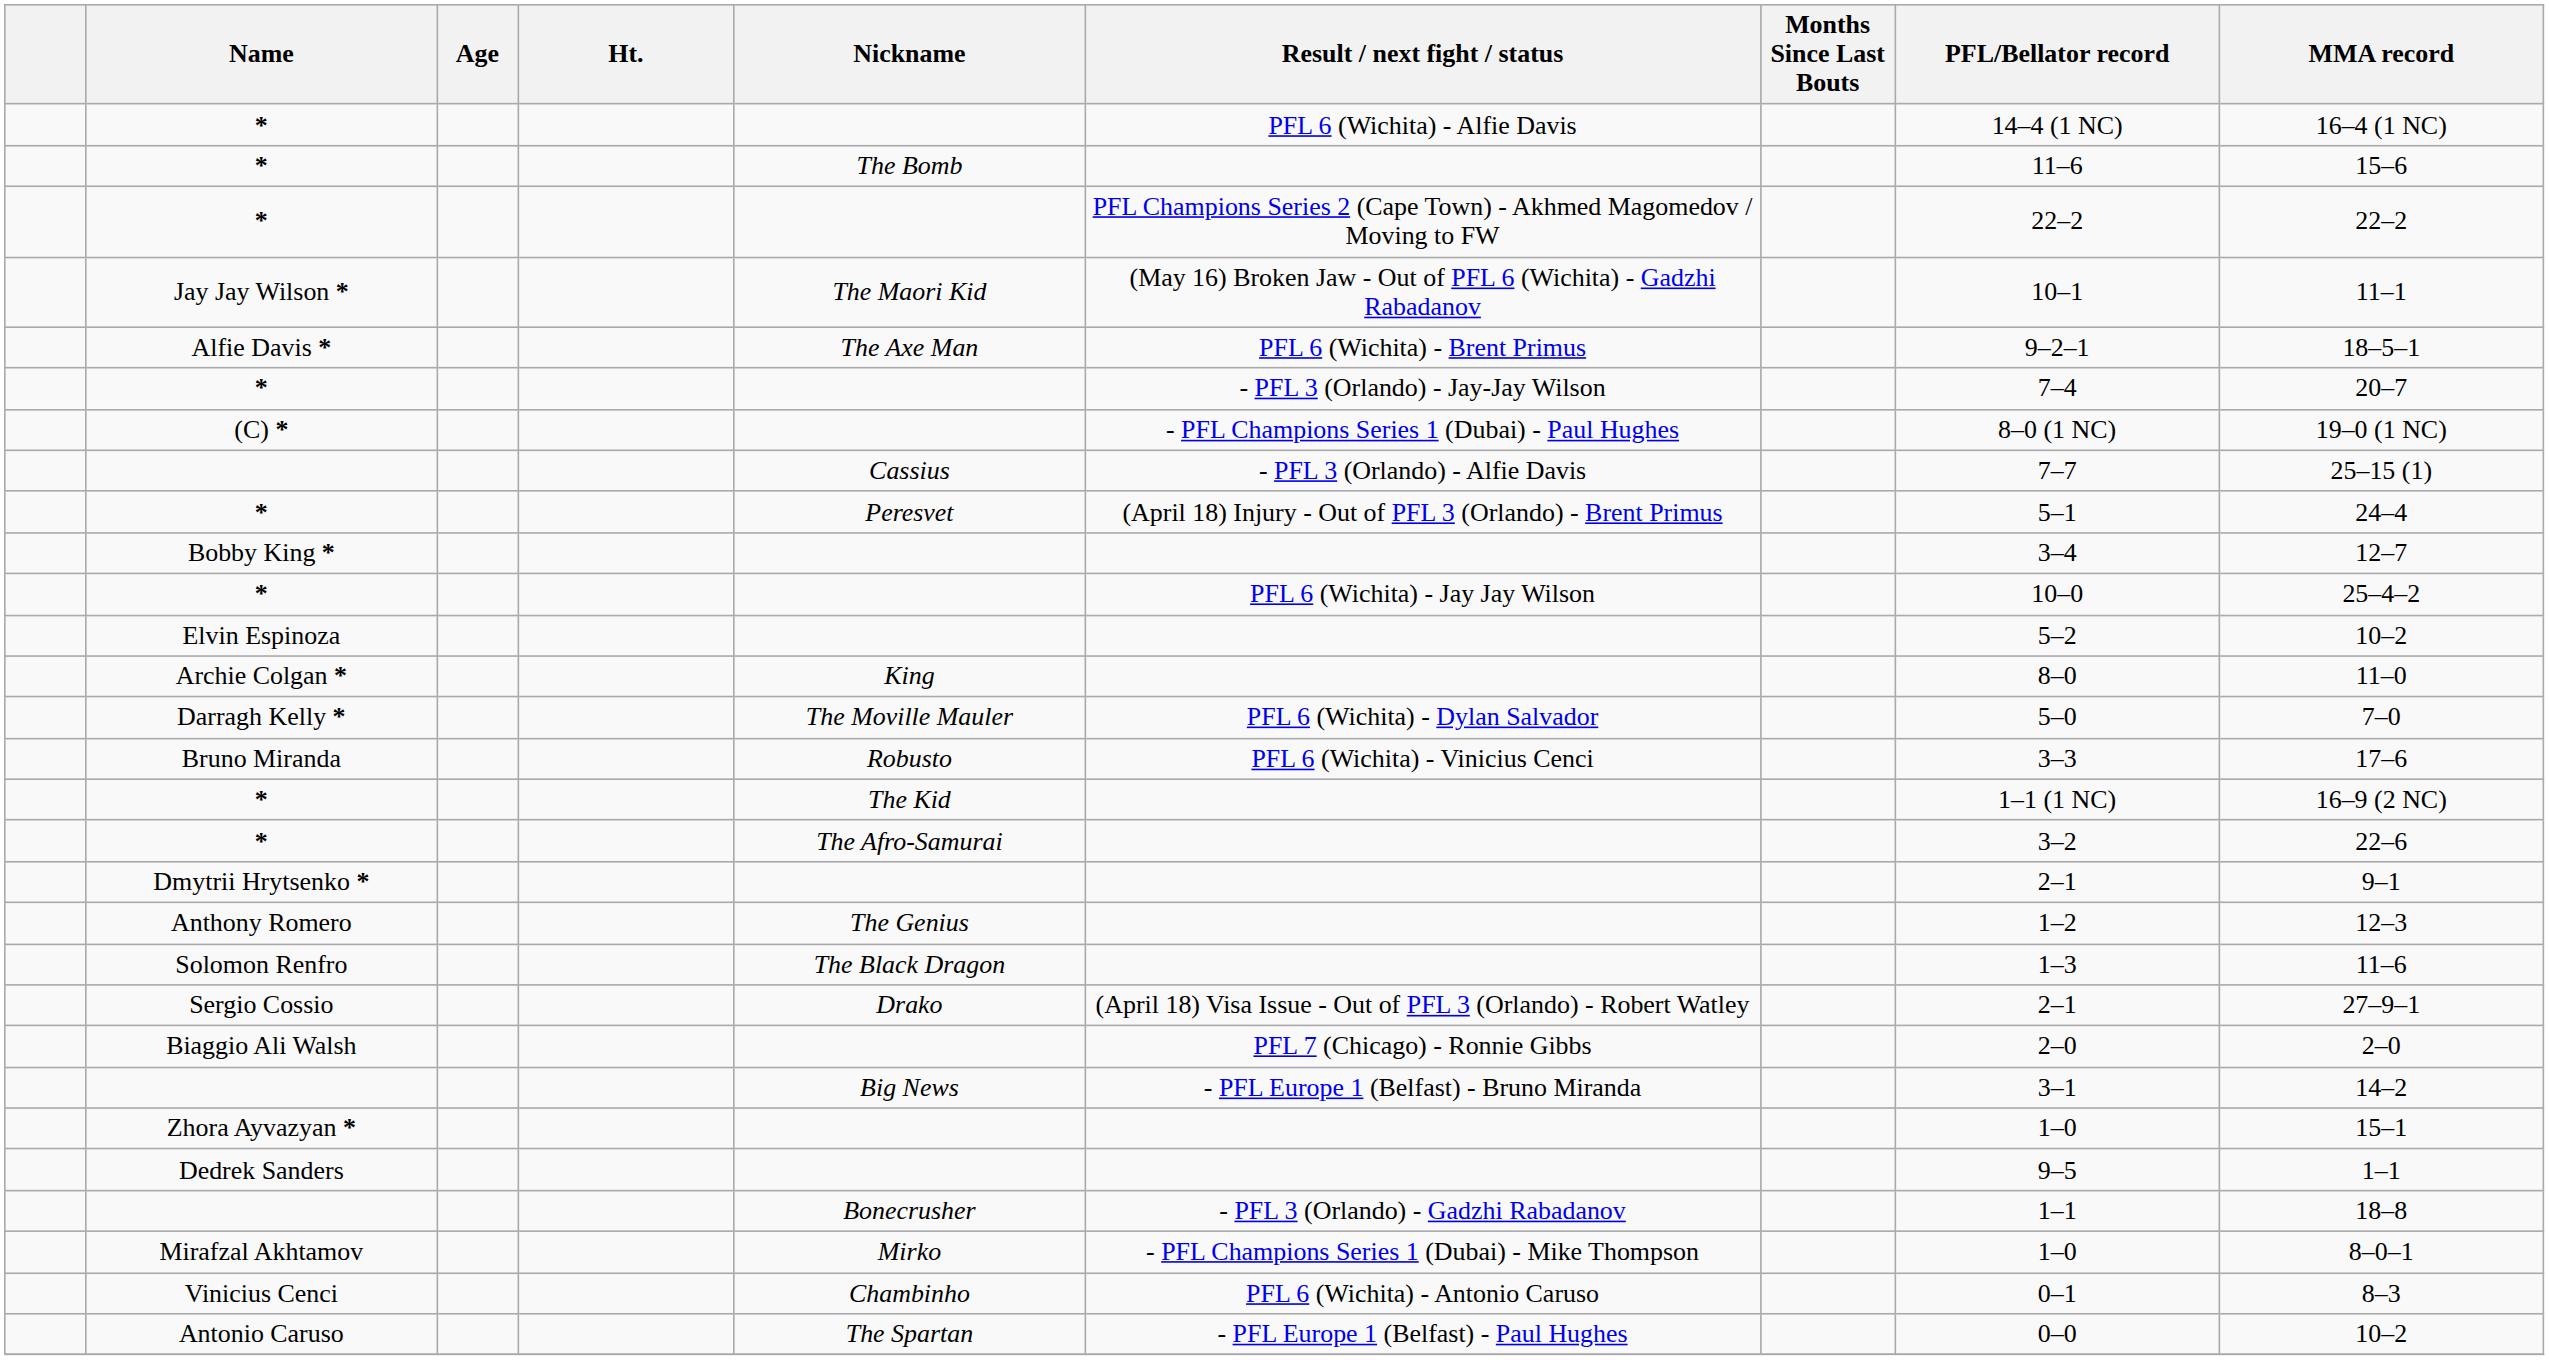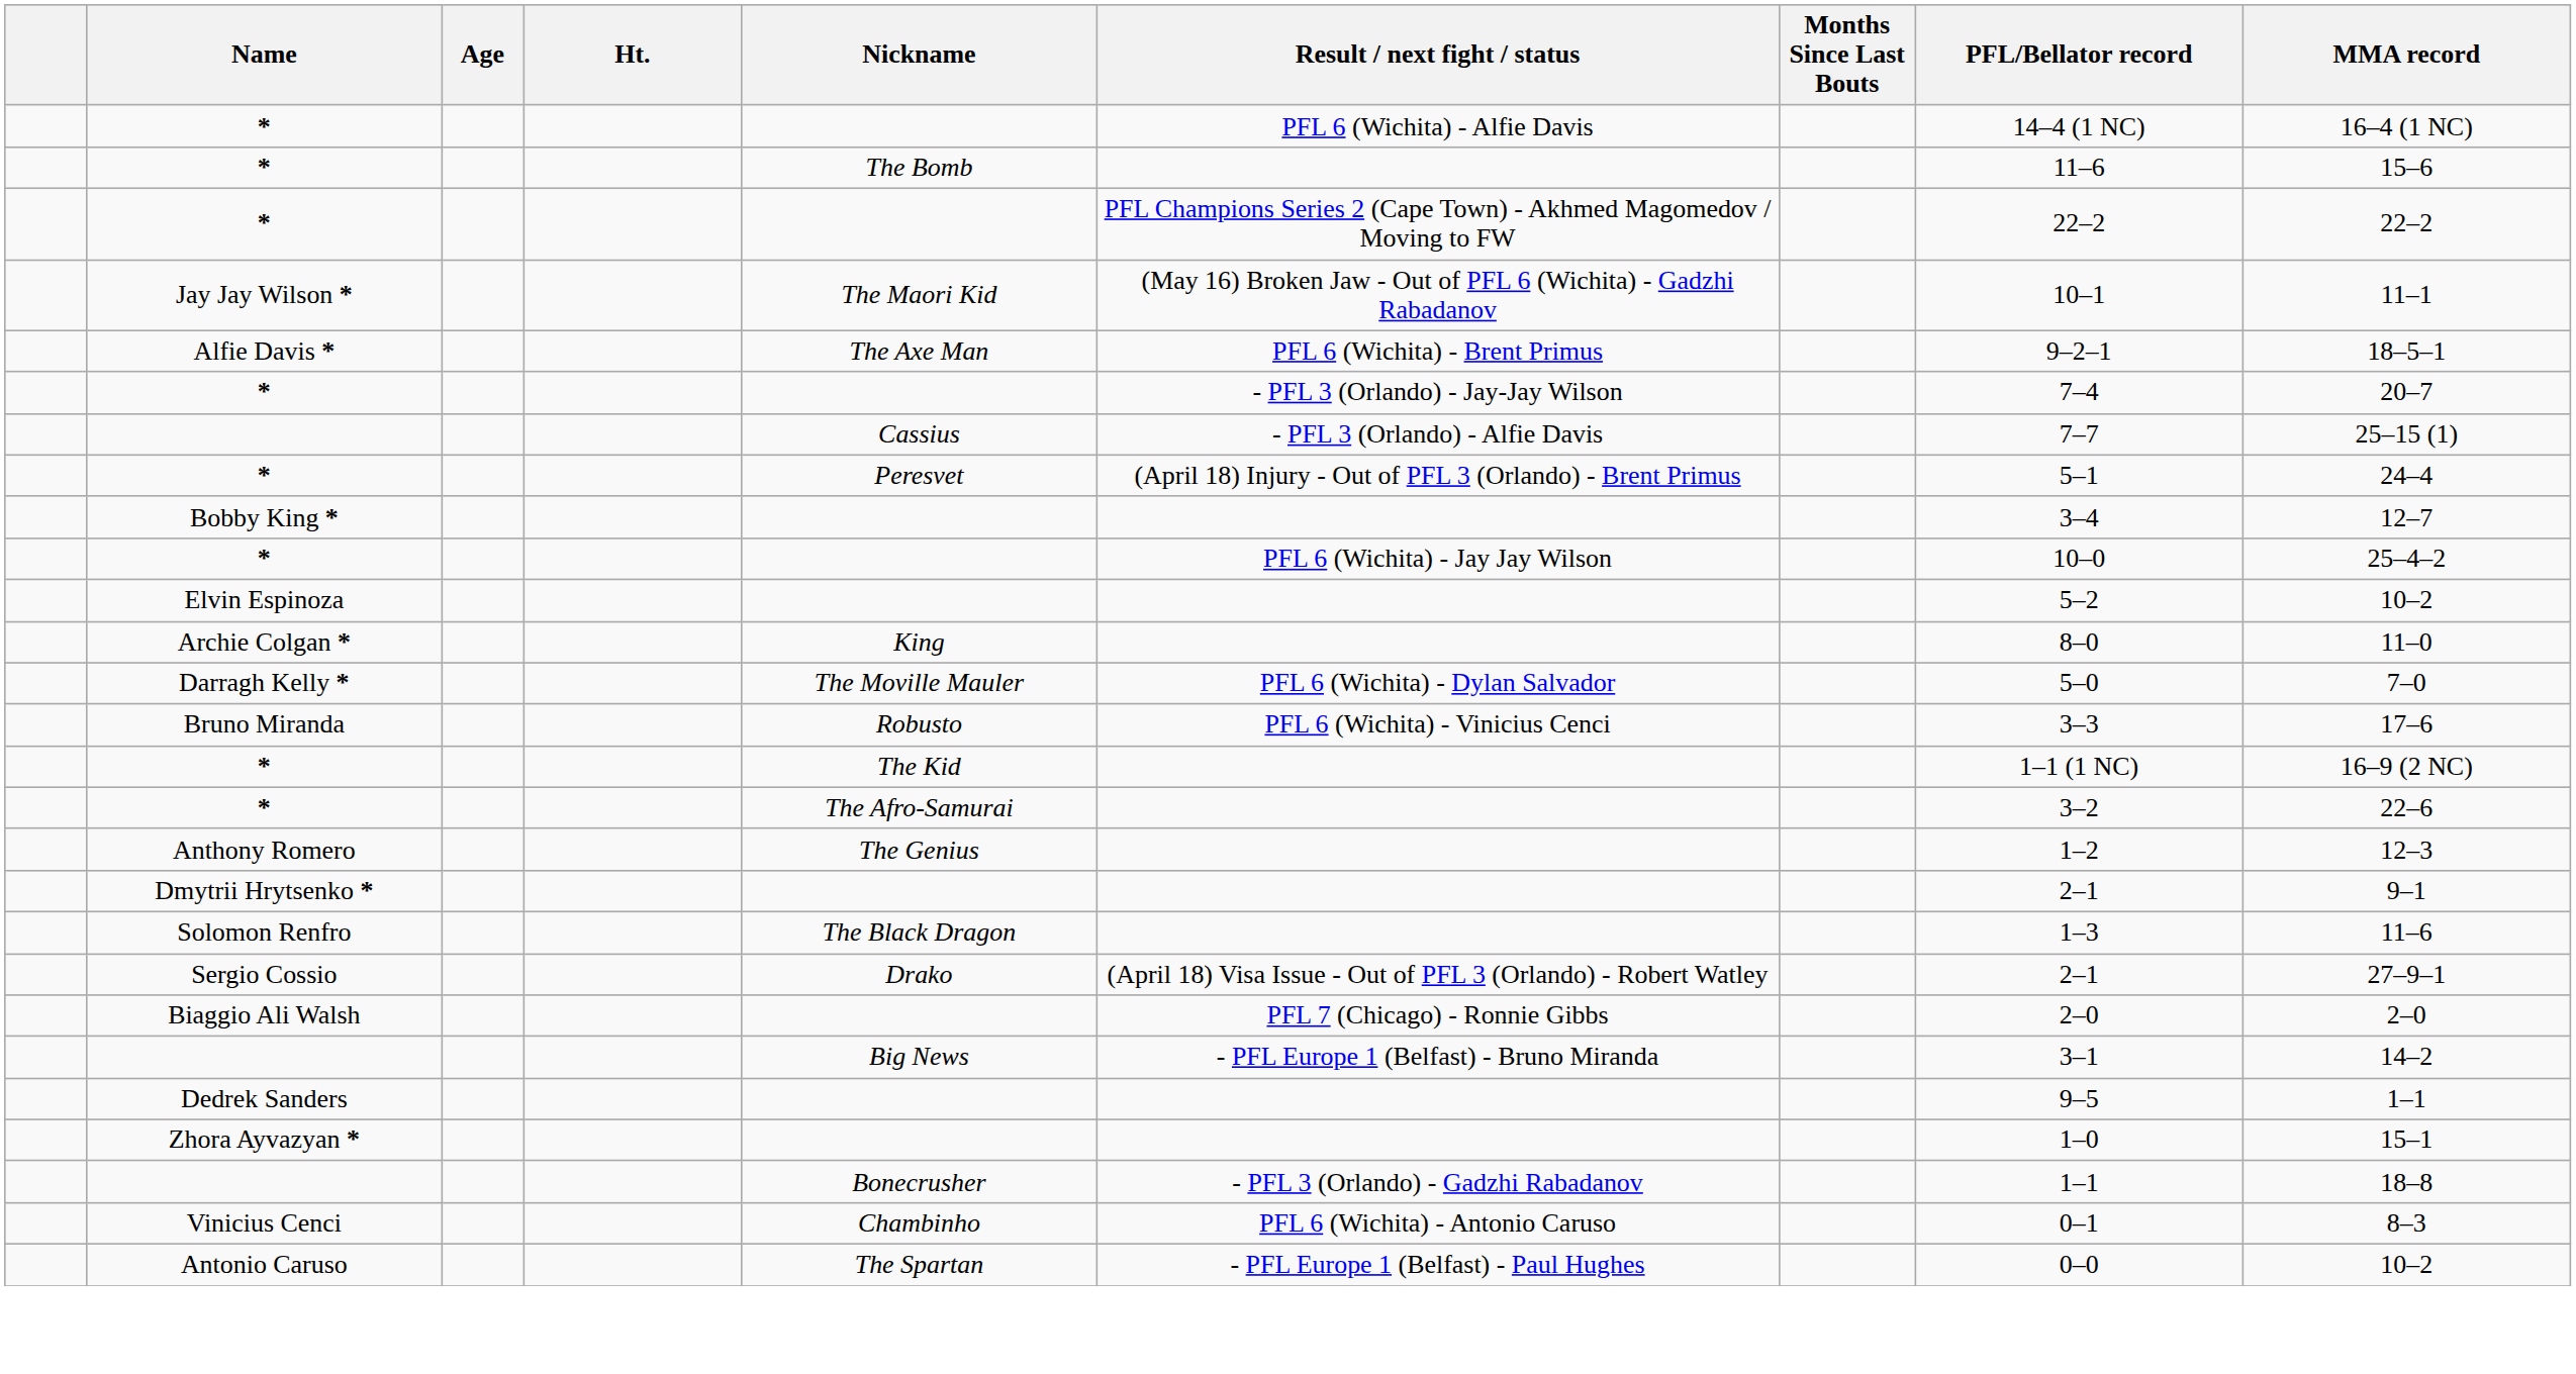- row: (C) * | - PFL Champions Series 1 (Dubai) - Paul Hughes | 8–0 (1 NC) | 19–0 (1 NC)
rows swapped: Anthony Romero <-> Dmytrii Hrytsenko *
rows swapped: Dedrek Sanders <-> Zhora Ayvazyan *
- row: Mirafzal Akhtamov | Mirko | - PFL Champions Series 1 (Dubai) - Mike Thompson | 1–0 | 8–0–1
